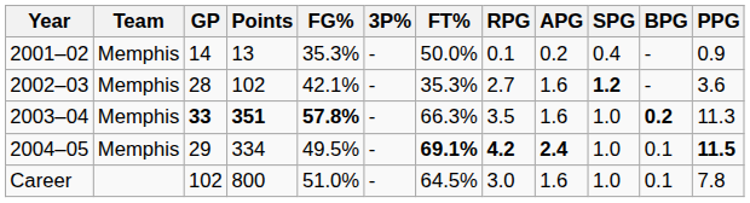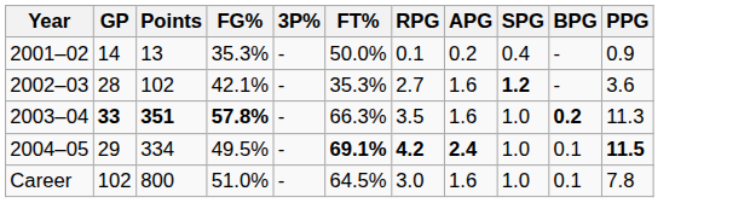- column: Team | Memphis | Memphis | Memphis | Memphis
